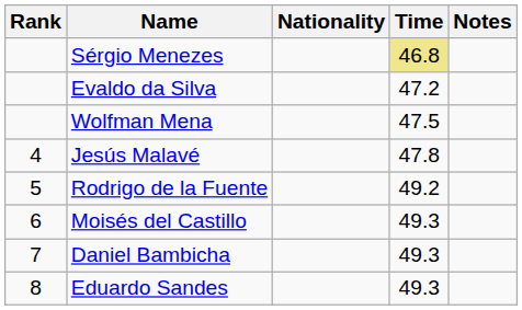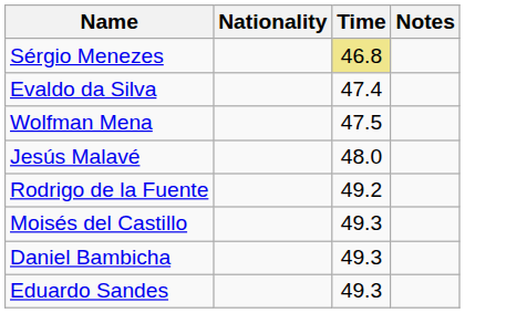- column: Rank | 4 | 5 | 6 | 7 | 8
Evaldo da Silva | Time: 47.2 -> 47.4
Jesús Malavé | Time: 47.8 -> 48.0
